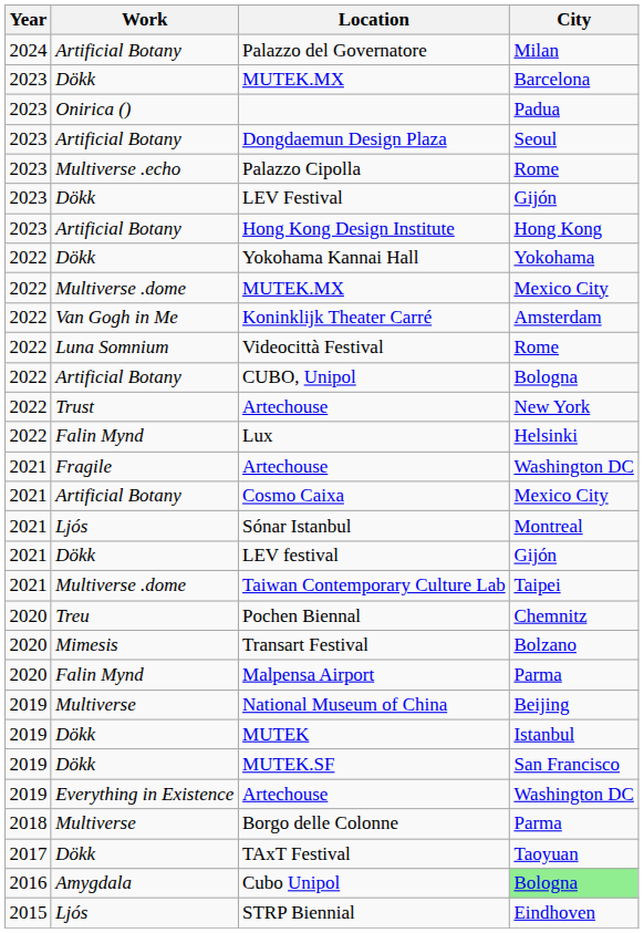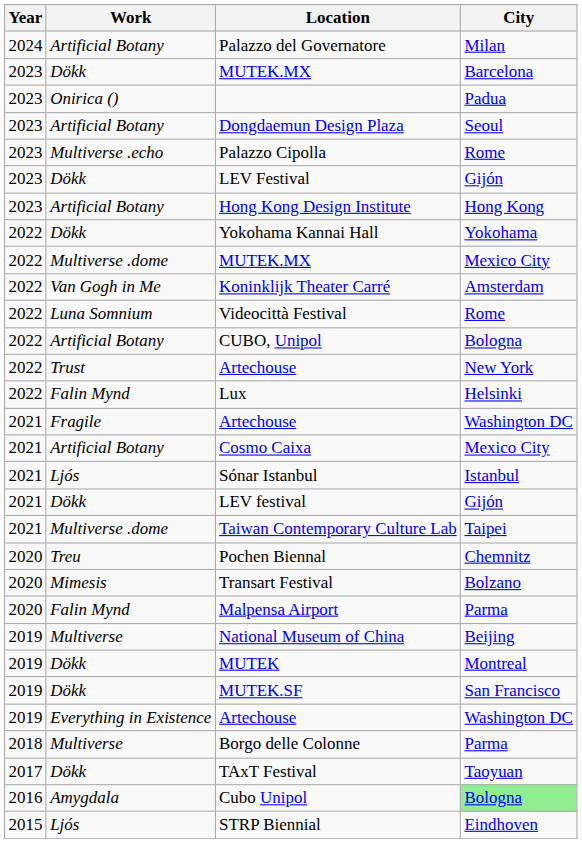Sónar Istanbul | City: Montreal -> Istanbul
MUTEK | City: Istanbul -> Montreal
